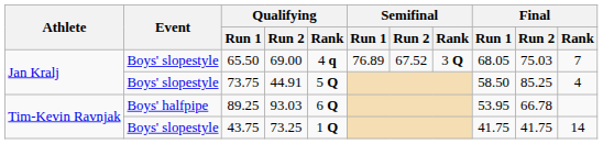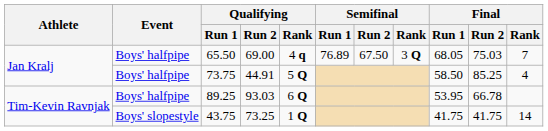65.50 | Event: Boys' slopestyle -> Boys' halfpipe
65.50 | Semifinal / Run 2: 67.52 -> 67.50
73.75 | Event: Boys' slopestyle -> Boys' halfpipe
